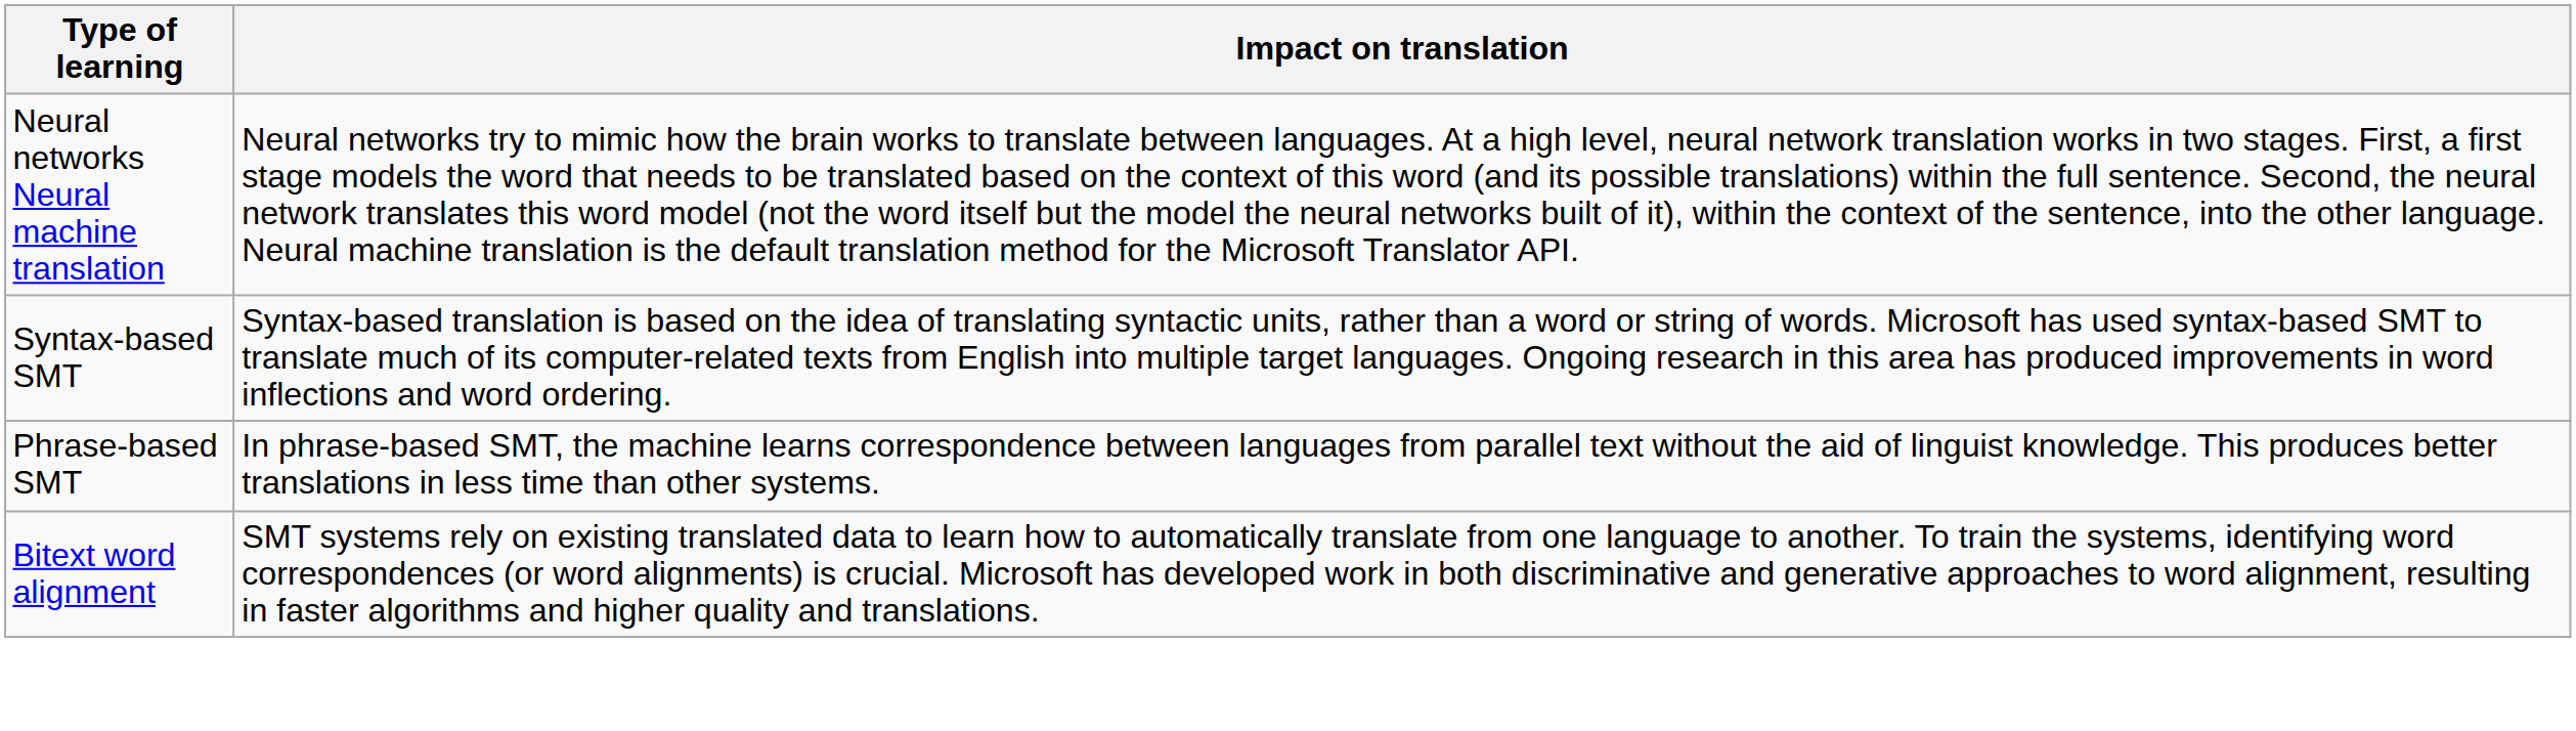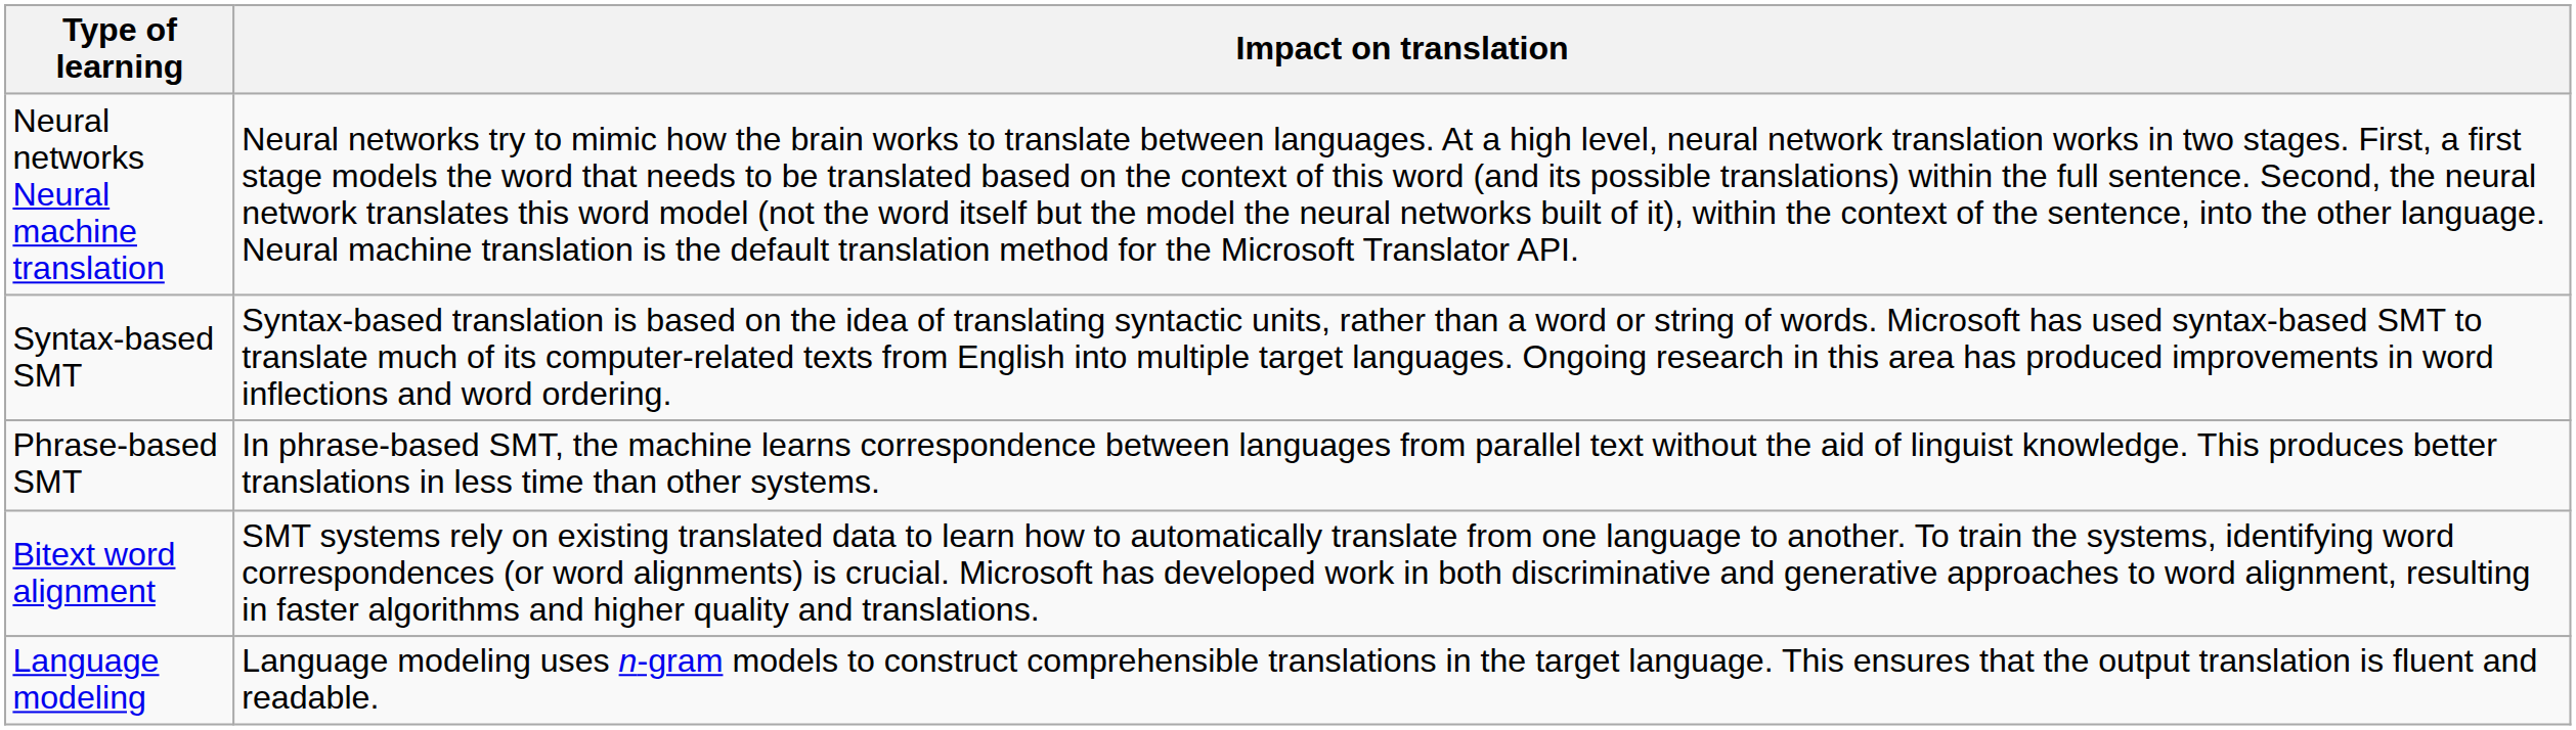+ row: Language modeling | Language modeling uses n-gram models to construct comprehensible translations in the target language. This ensures that the output translation is fluent and readable.
